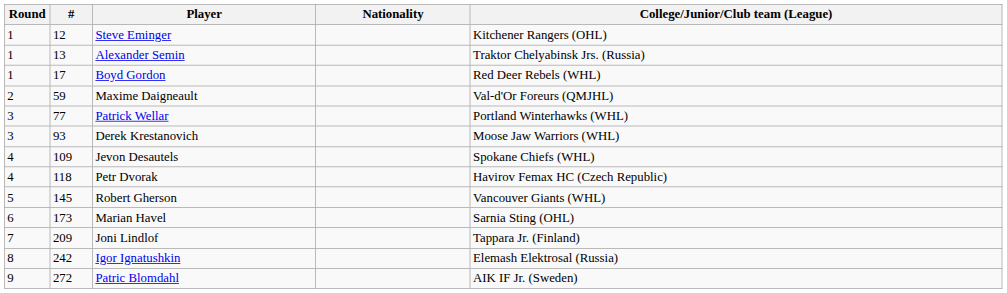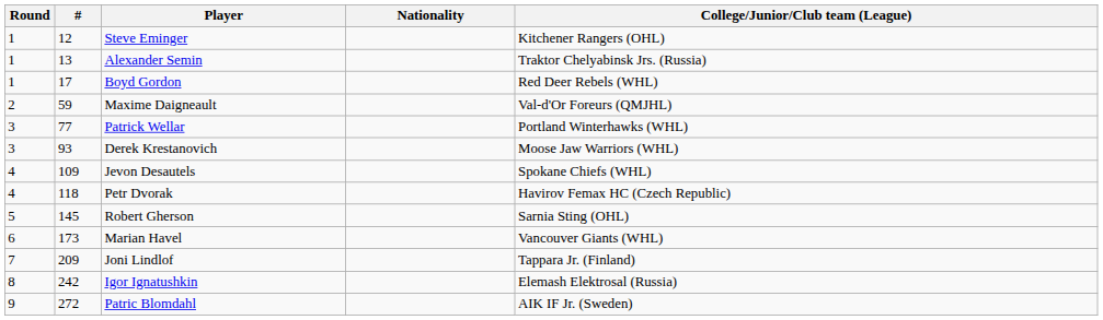Robert Gherson | College/Junior/Club team (League): Vancouver Giants (WHL) -> Sarnia Sting (OHL)
Marian Havel | College/Junior/Club team (League): Sarnia Sting (OHL) -> Vancouver Giants (WHL)
